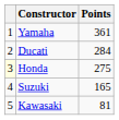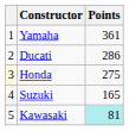Ducati | Points: 284 -> 286
Kawasaki | Points: no background -> paleturquoise background
